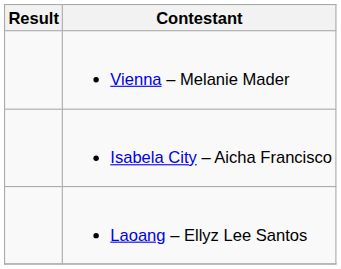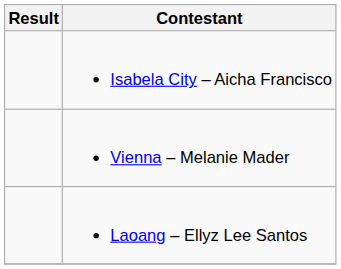rows swapped: Vienna – Melanie Mader <-> Isabela City – Aicha Francisco
